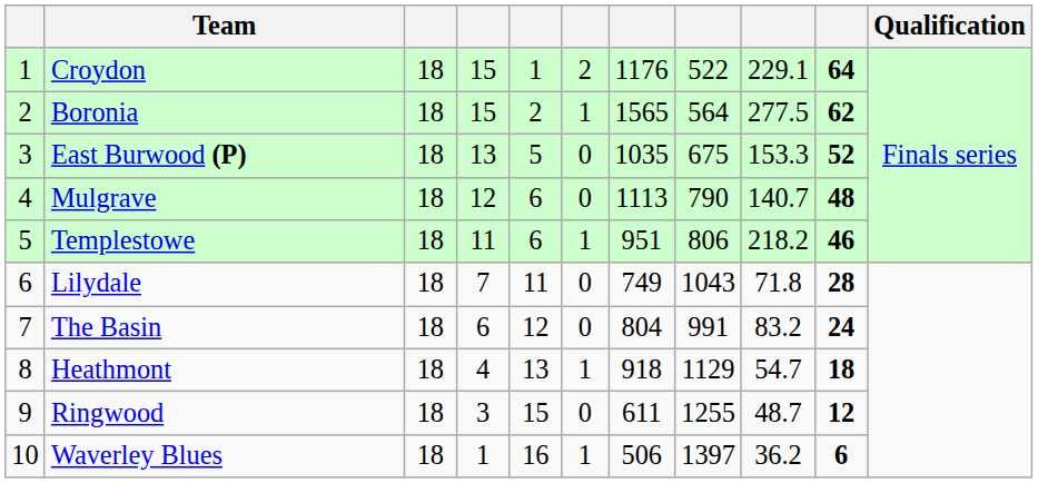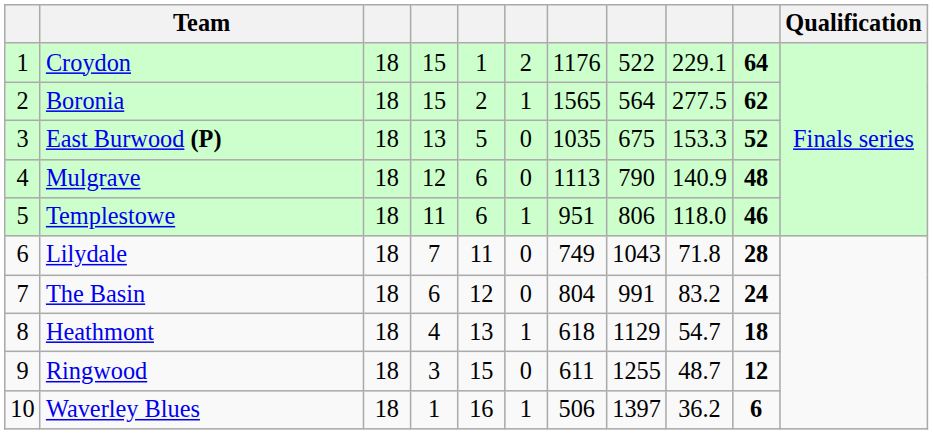Mulgrave | column 9: 140.7 -> 140.9
Templestowe | column 9: 218.2 -> 118.0
Heathmont | column 7: 918 -> 618
